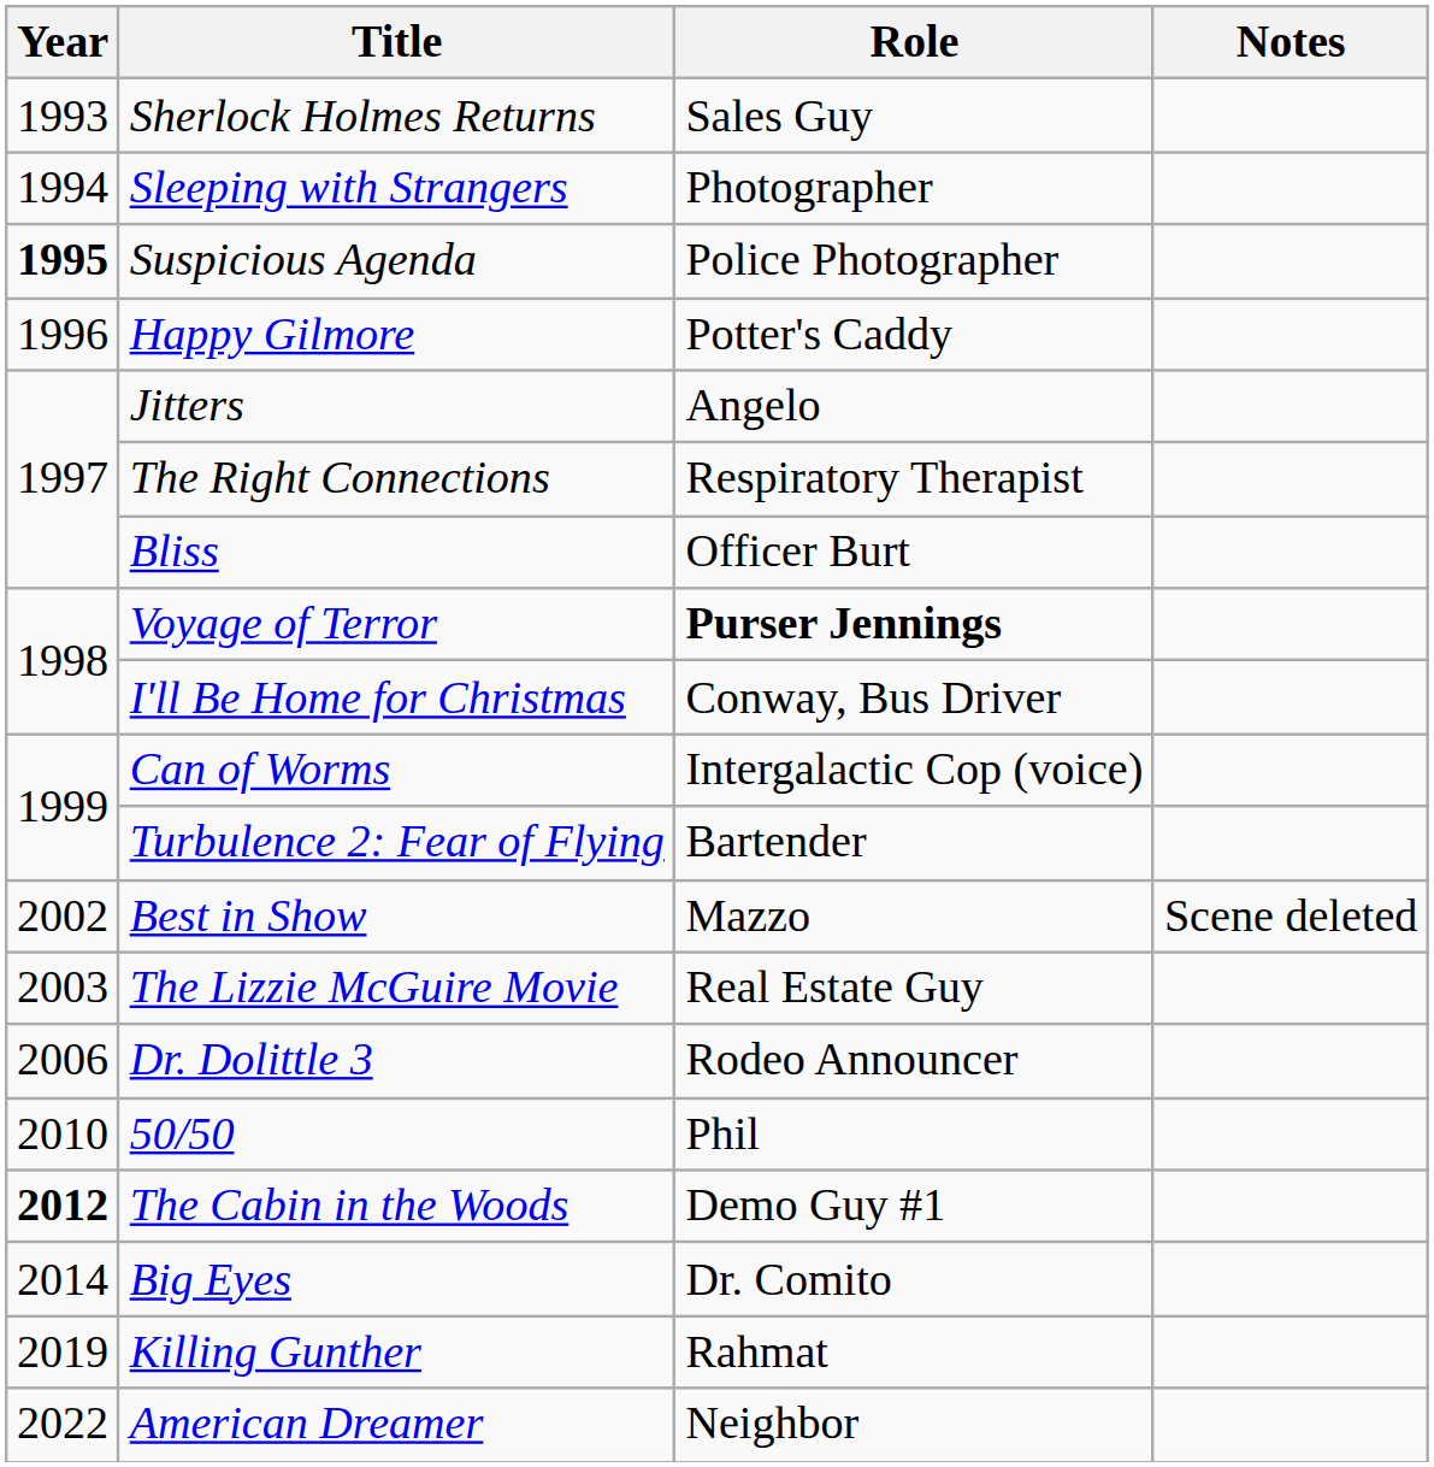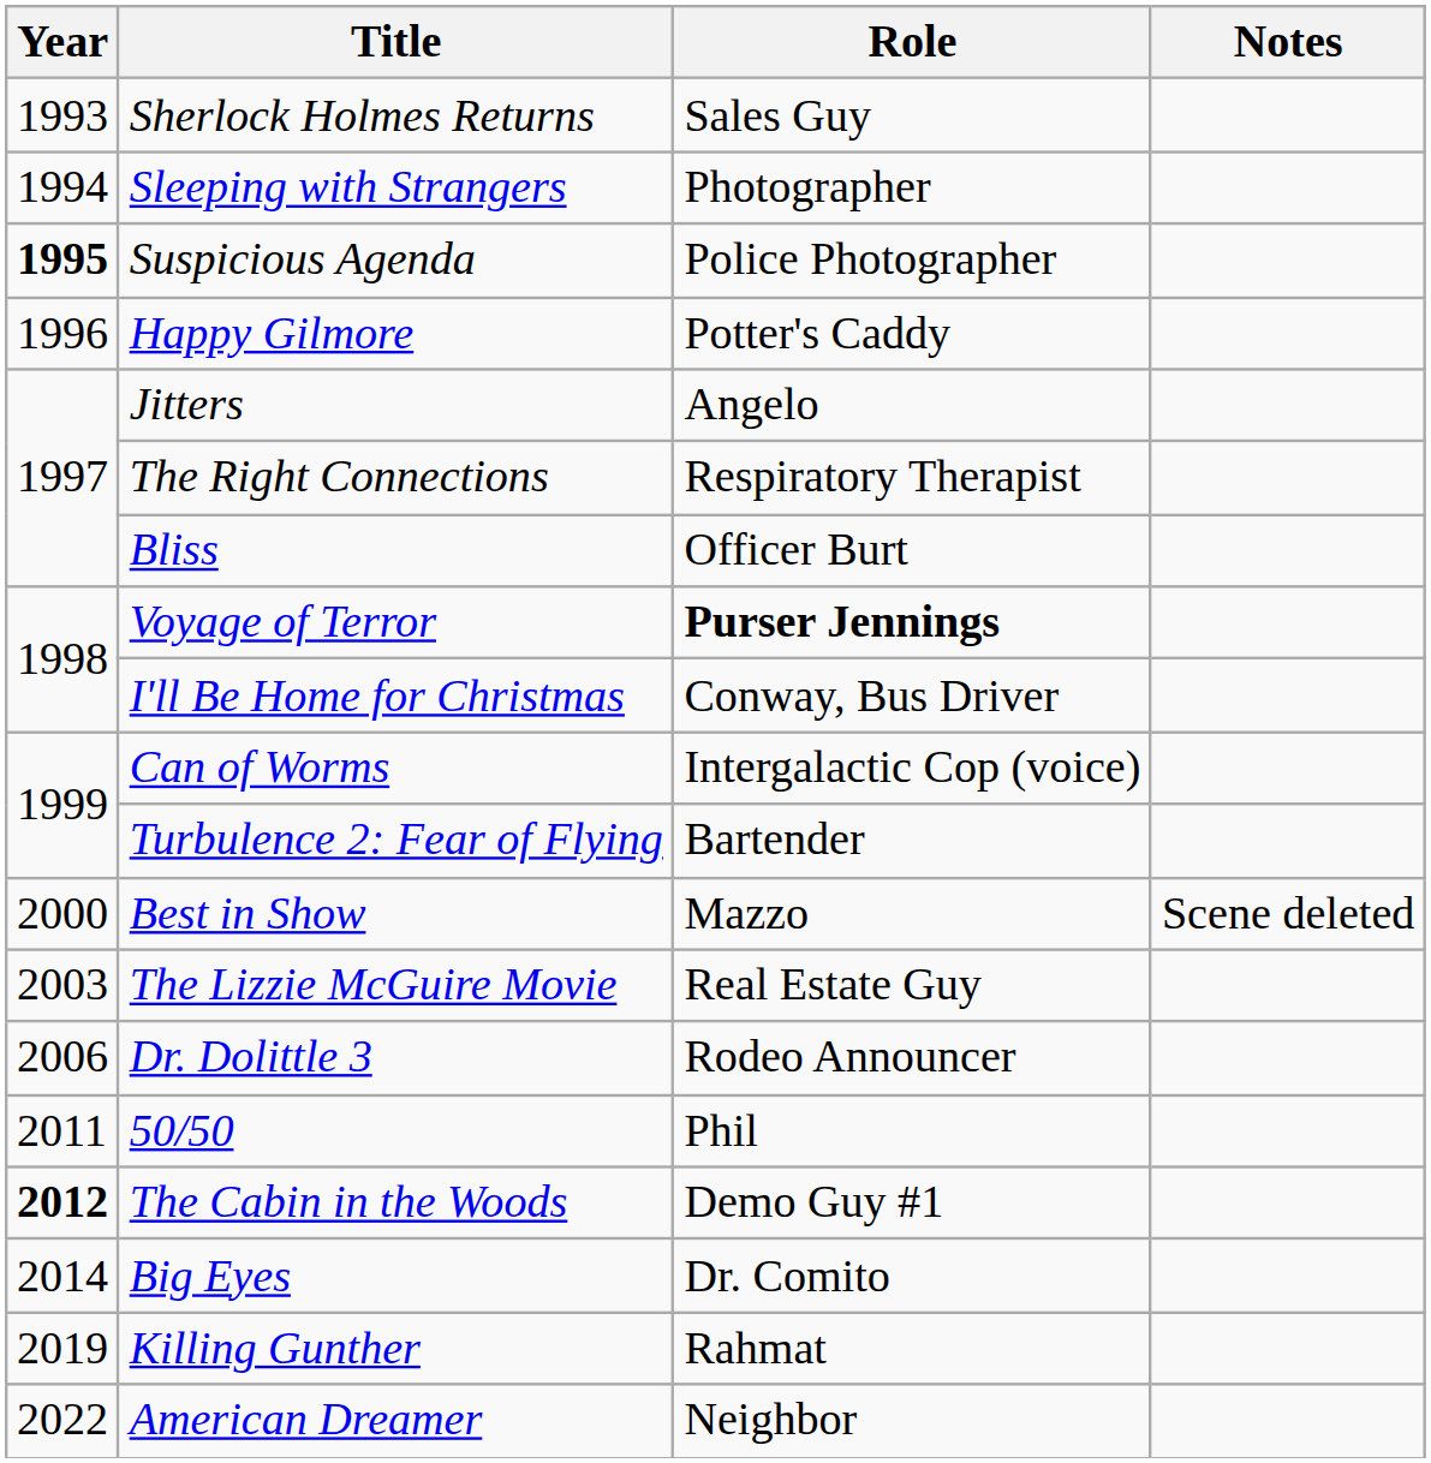Best in Show | Year: 2002 -> 2000
50/50 | Year: 2010 -> 2011
